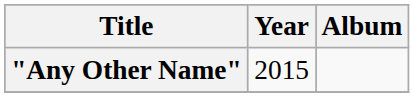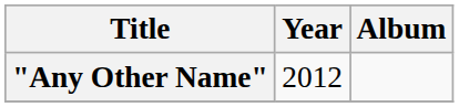"Any Other Name" | Year: 2015 -> 2012
